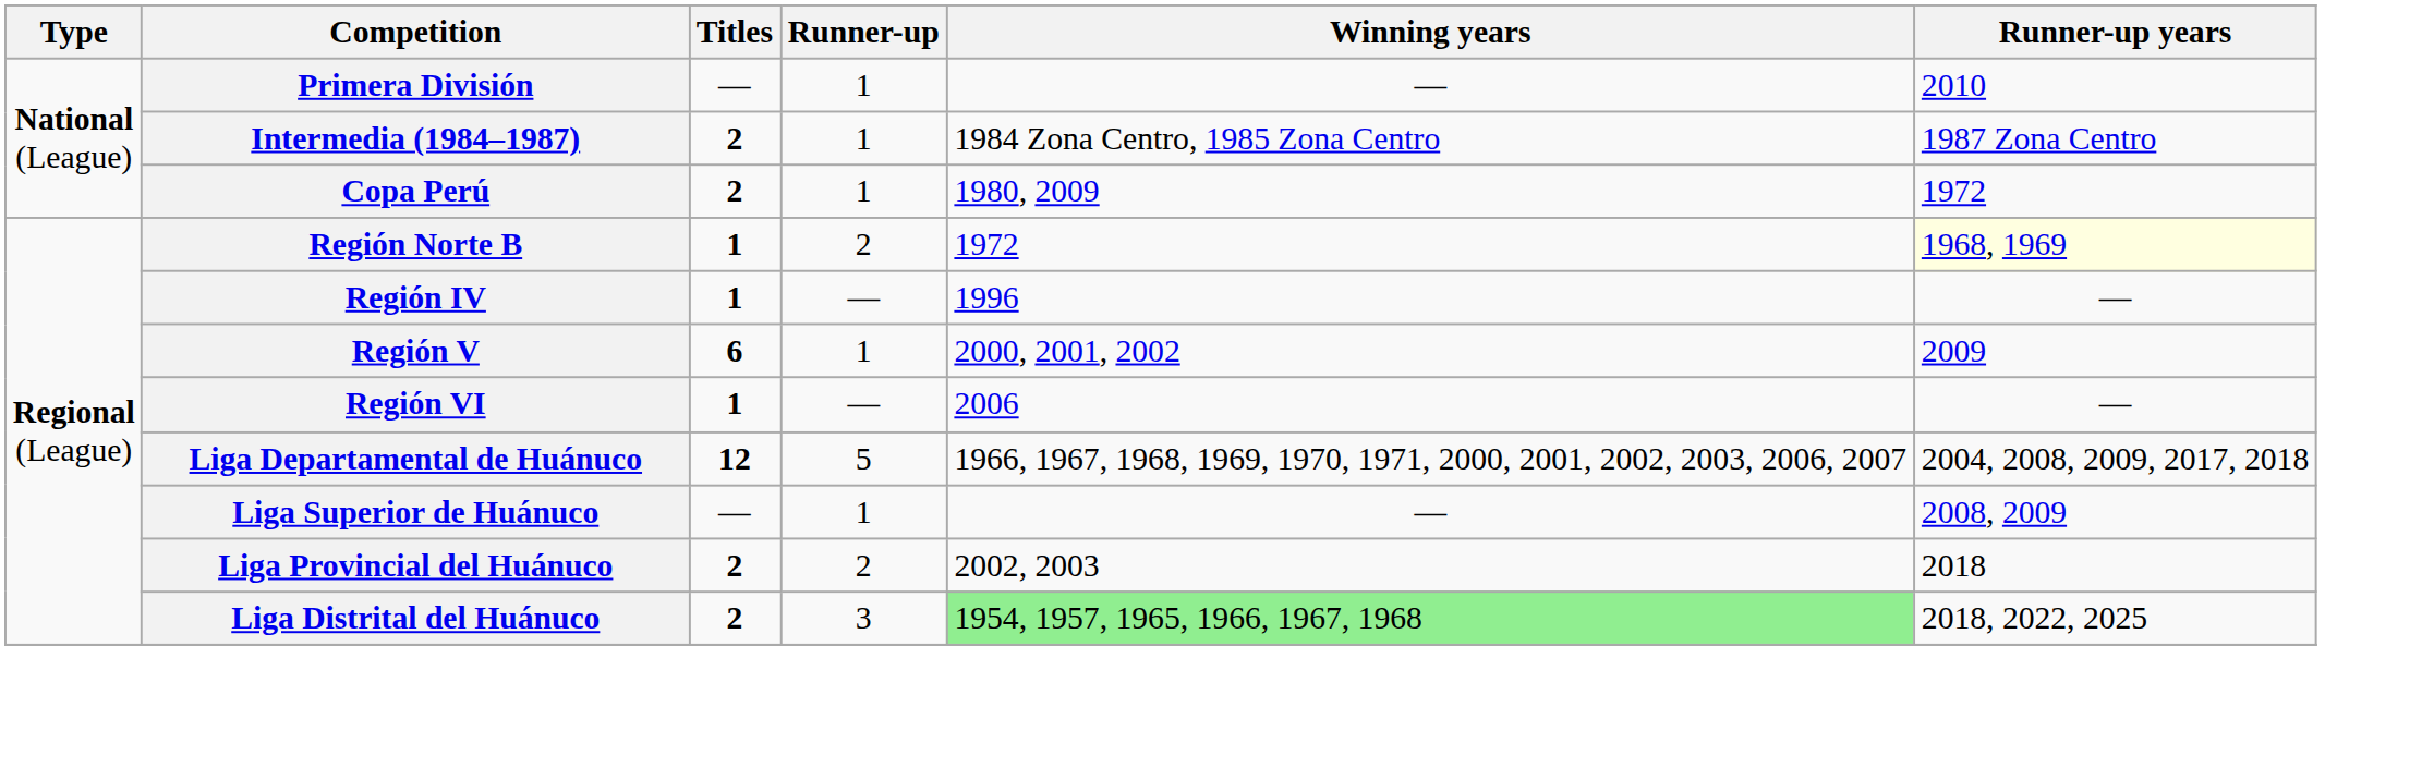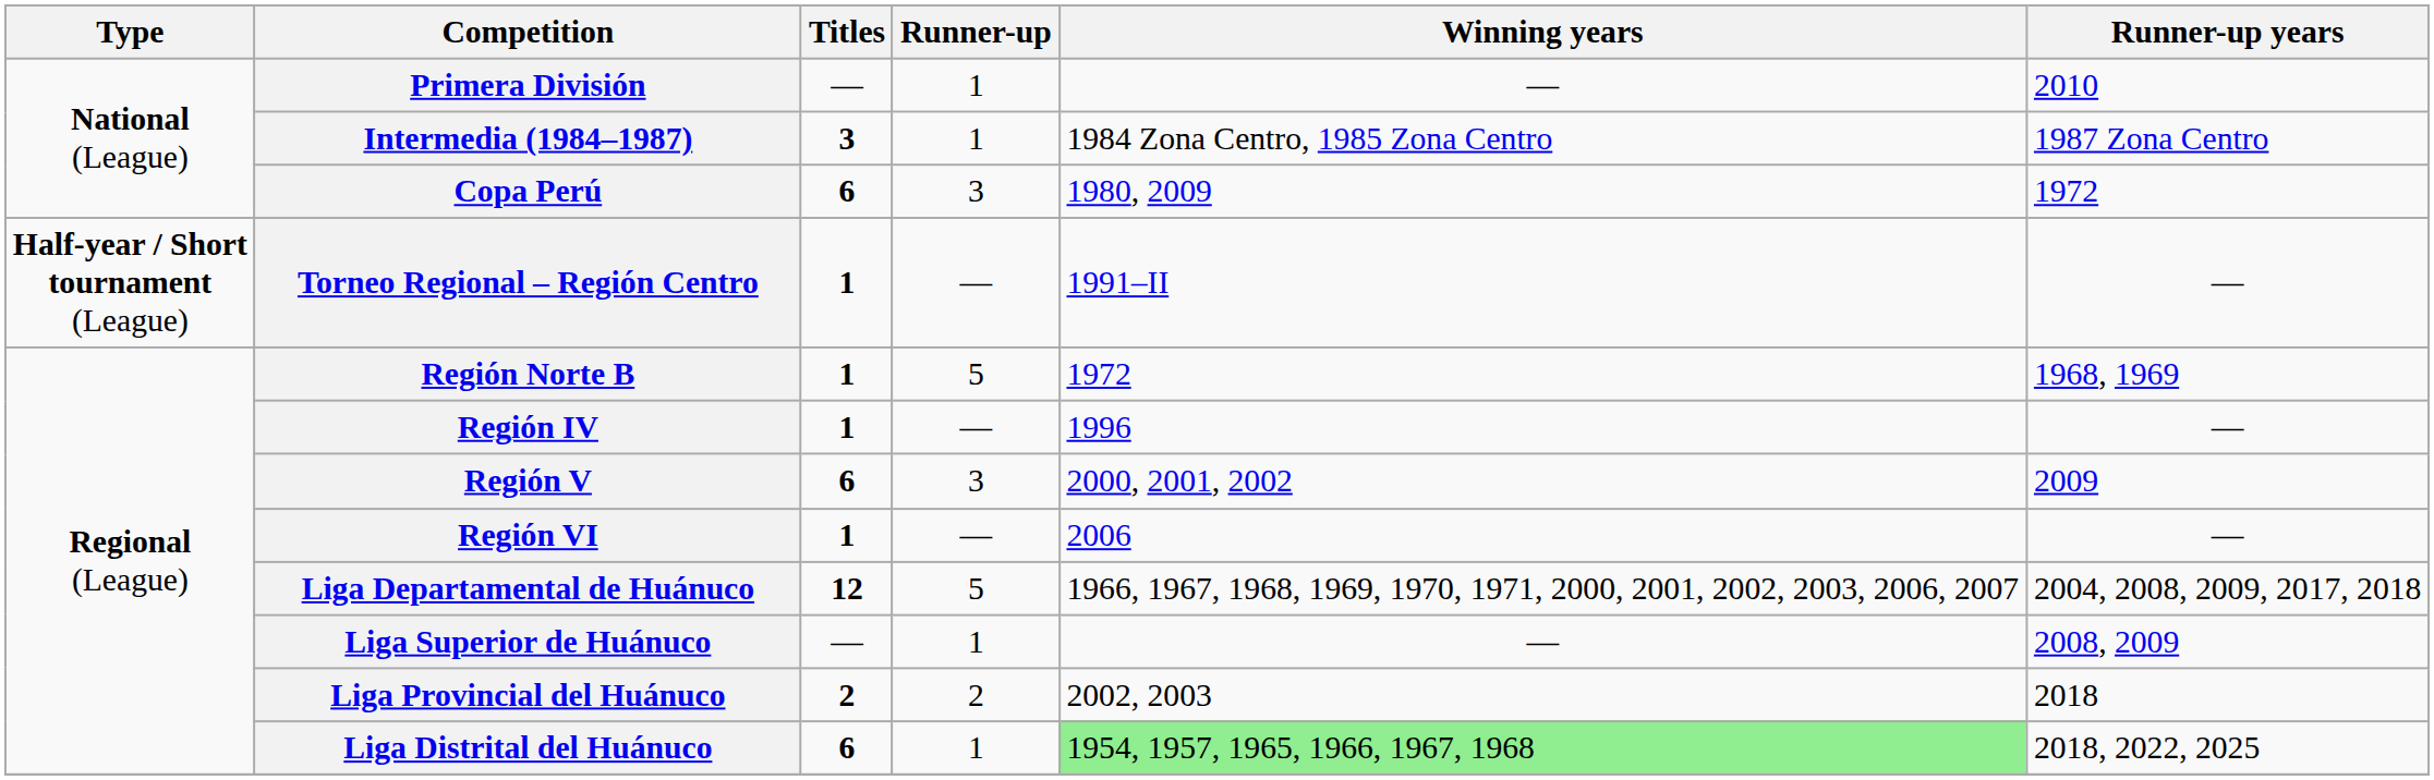Intermedia (1984–1987) | Titles: 2 -> 3
Copa Perú | Titles: 2 -> 6
Copa Perú | Runner-up: 1 -> 3
+ row: Half-year / Short tournament (League) | Torneo Regional – Región Centro | 1 | — | 1991–II | —
Región Norte B | Runner-up: 2 -> 5
Región Norte B | Runner-up years: lightyellow background -> no background
Región V | Runner-up: 1 -> 3
Liga Distrital del Huánuco | Titles: 2 -> 6
Liga Distrital del Huánuco | Runner-up: 3 -> 1
